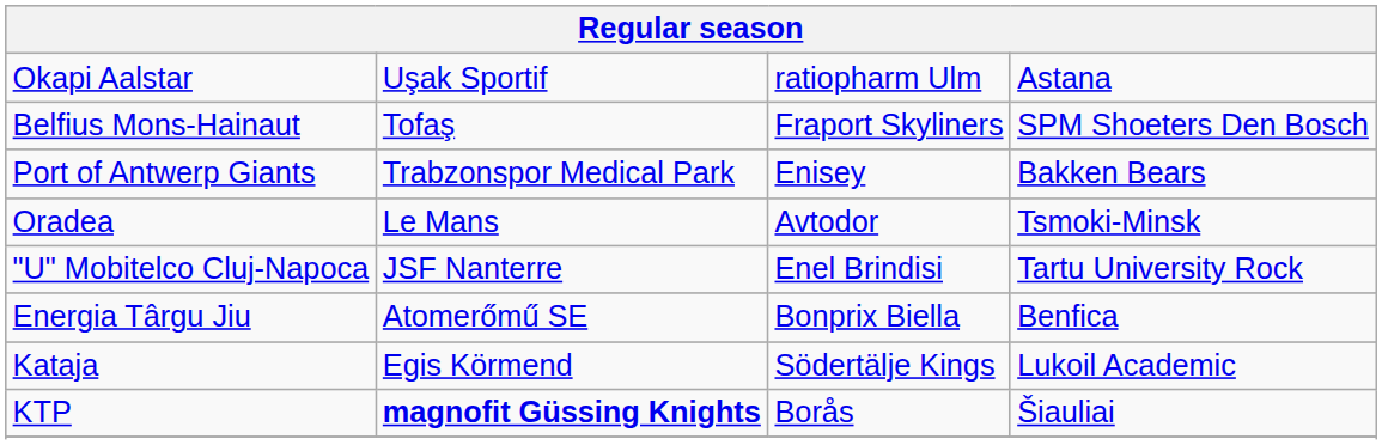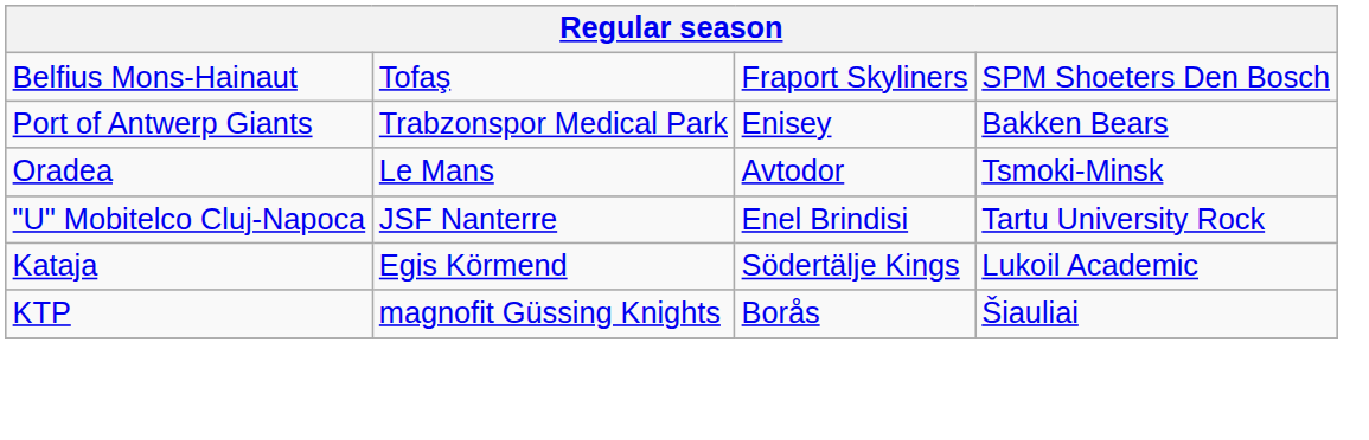- row: Okapi Aalstar | Uşak Sportif | ratiopharm Ulm | Astana
- row: Energia Târgu Jiu | Atomerőmű SE | Bonprix Biella | Benfica
KTP | column 2: bold -> normal
